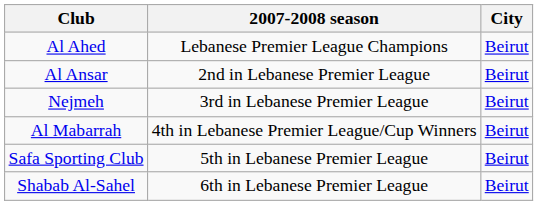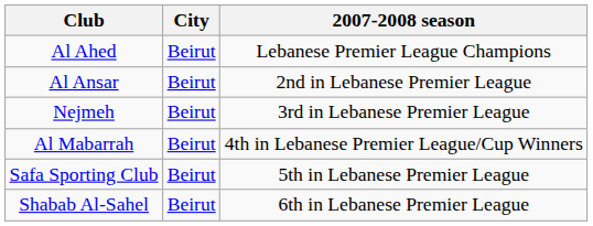columns swapped: City <-> 2007-2008 season
